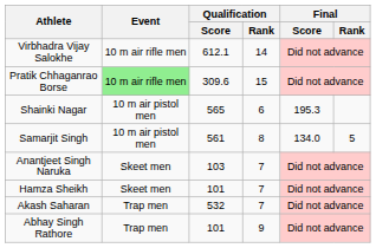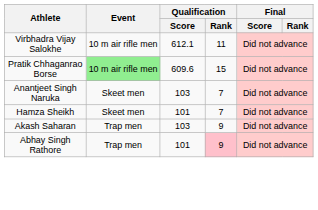Virbhadra Vijay Salokhe | Qualification / Rank: 14 -> 11
Pratik Chhaganrao Borse | Qualification / Score: 309.6 -> 609.6
- row: Shainki Nagar | 10 m air pistol men | 565 | 6 | 195.3
- row: Samarjit Singh | 10 m air pistol men | 561 | 8 | 134.0 | 5
Akash Saharan | Qualification / Score: 532 -> 103
Akash Saharan | Qualification / Rank: 7 -> 9
Abhay Singh Rathore | Qualification / Rank: no background -> pink background
